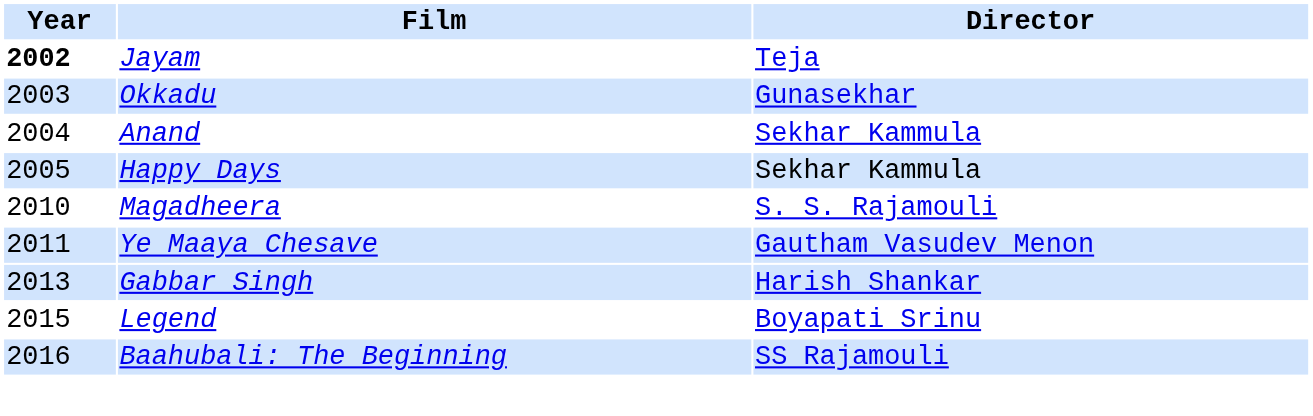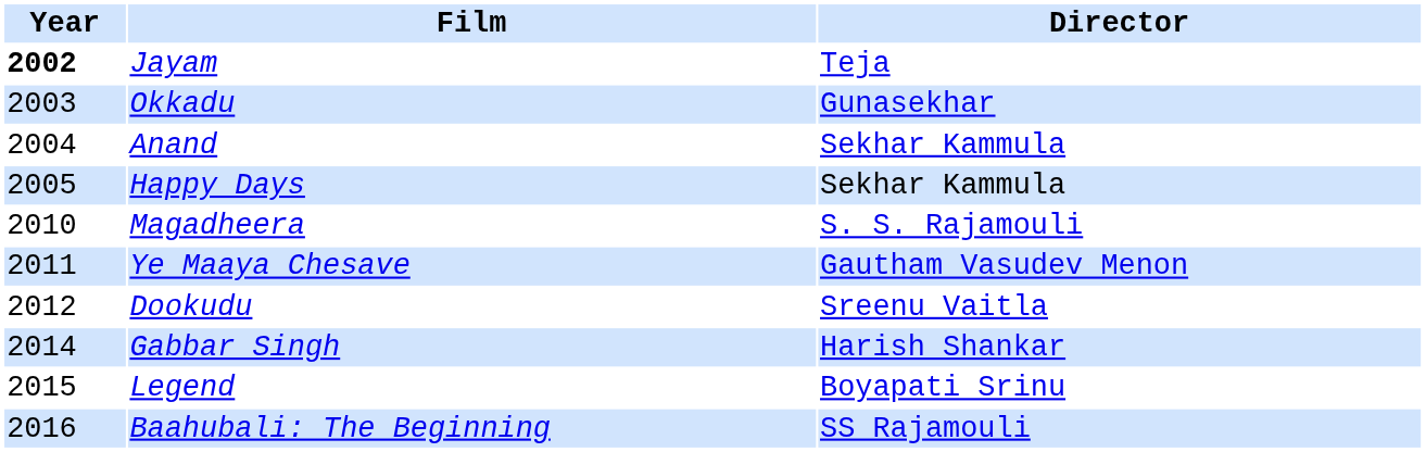+ row: 2012 | Dookudu | Sreenu Vaitla
Gabbar Singh | Year: 2013 -> 2014
